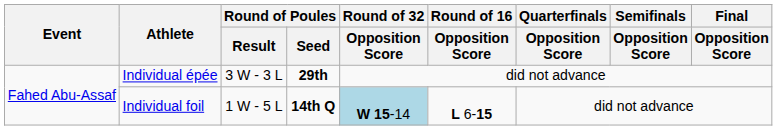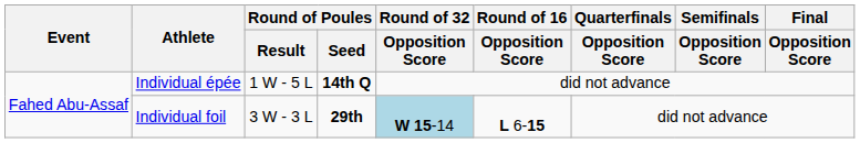Individual épée | Round of Poules / Result: 3 W - 3 L -> 1 W - 5 L
Individual épée | Round of Poules / Seed: 29th -> 14th Q
Individual foil | Round of Poules / Result: 1 W - 5 L -> 3 W - 3 L
Individual foil | Round of Poules / Seed: 14th Q -> 29th
